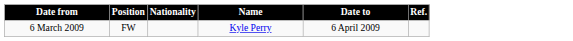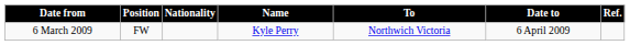+ column: To | Northwich Victoria
